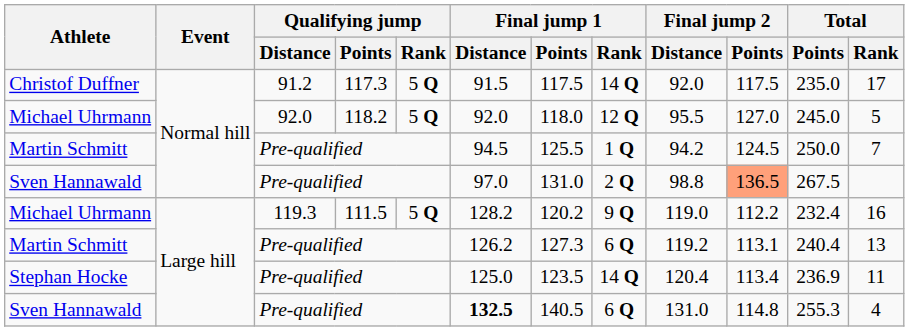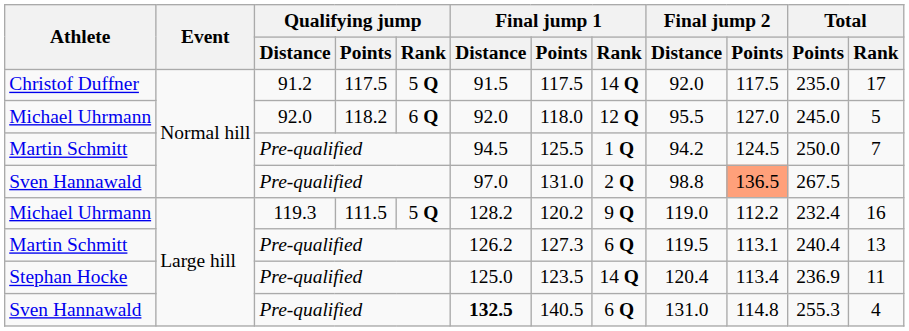Christof Duffner | Qualifying jump / Points: 117.3 -> 117.5
Michael Uhrmann / Normal hill | Qualifying jump / Rank: 5 Q -> 6 Q
Martin Schmitt / Large hill | Final jump 2 / Distance: 119.2 -> 119.5
